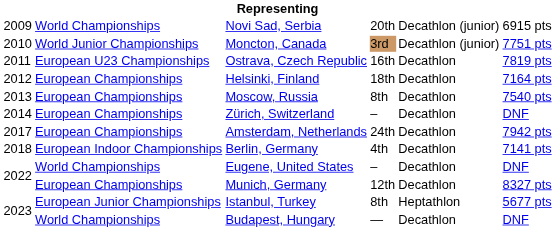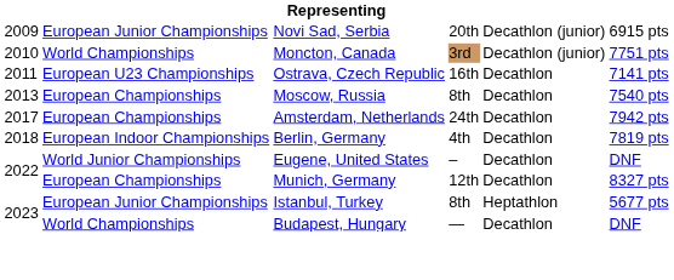Novi Sad, Serbia | column 2: World Championships -> European Junior Championships
Moncton, Canada | column 2: World Junior Championships -> World Championships
Ostrava, Czech Republic | column 6: 7819 pts -> 7141 pts
- row: 2012 | European Championships | Helsinki, Finland | 18th | Decathlon | 7164 pts
- row: 2014 | European Championships | Zürich, Switzerland | – | Decathlon | DNF
Berlin, Germany | column 6: 7141 pts -> 7819 pts
Eugene, United States | column 2: World Championships -> World Junior Championships
